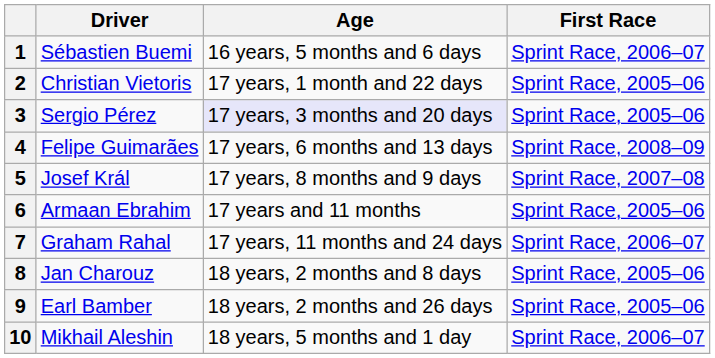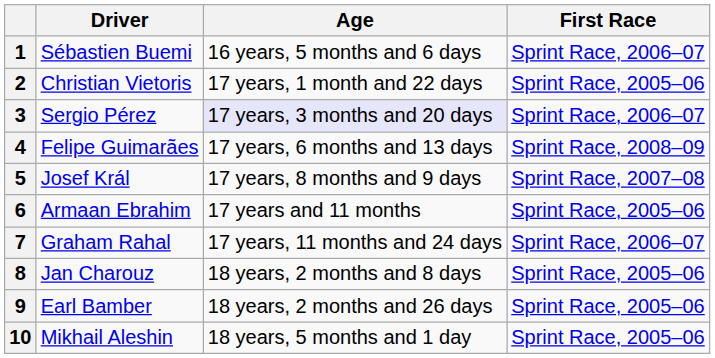3 | First Race: Sprint Race, 2005–06 -> Sprint Race, 2006–07
10 | First Race: Sprint Race, 2006–07 -> Sprint Race, 2005–06
